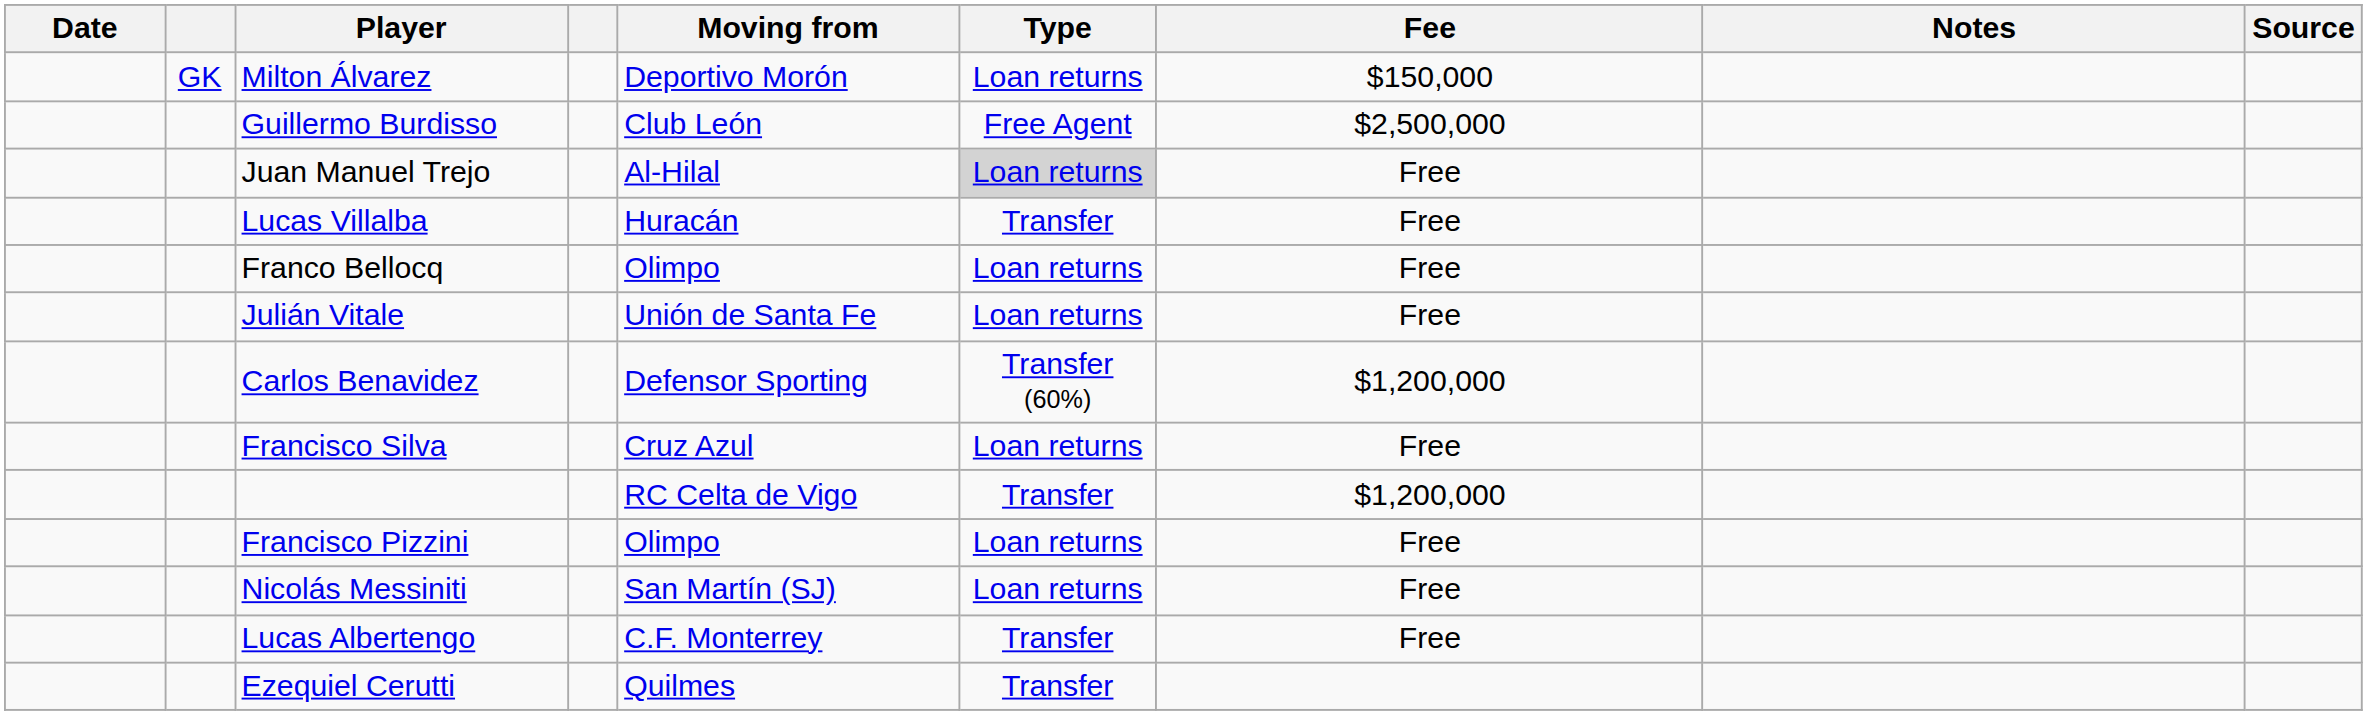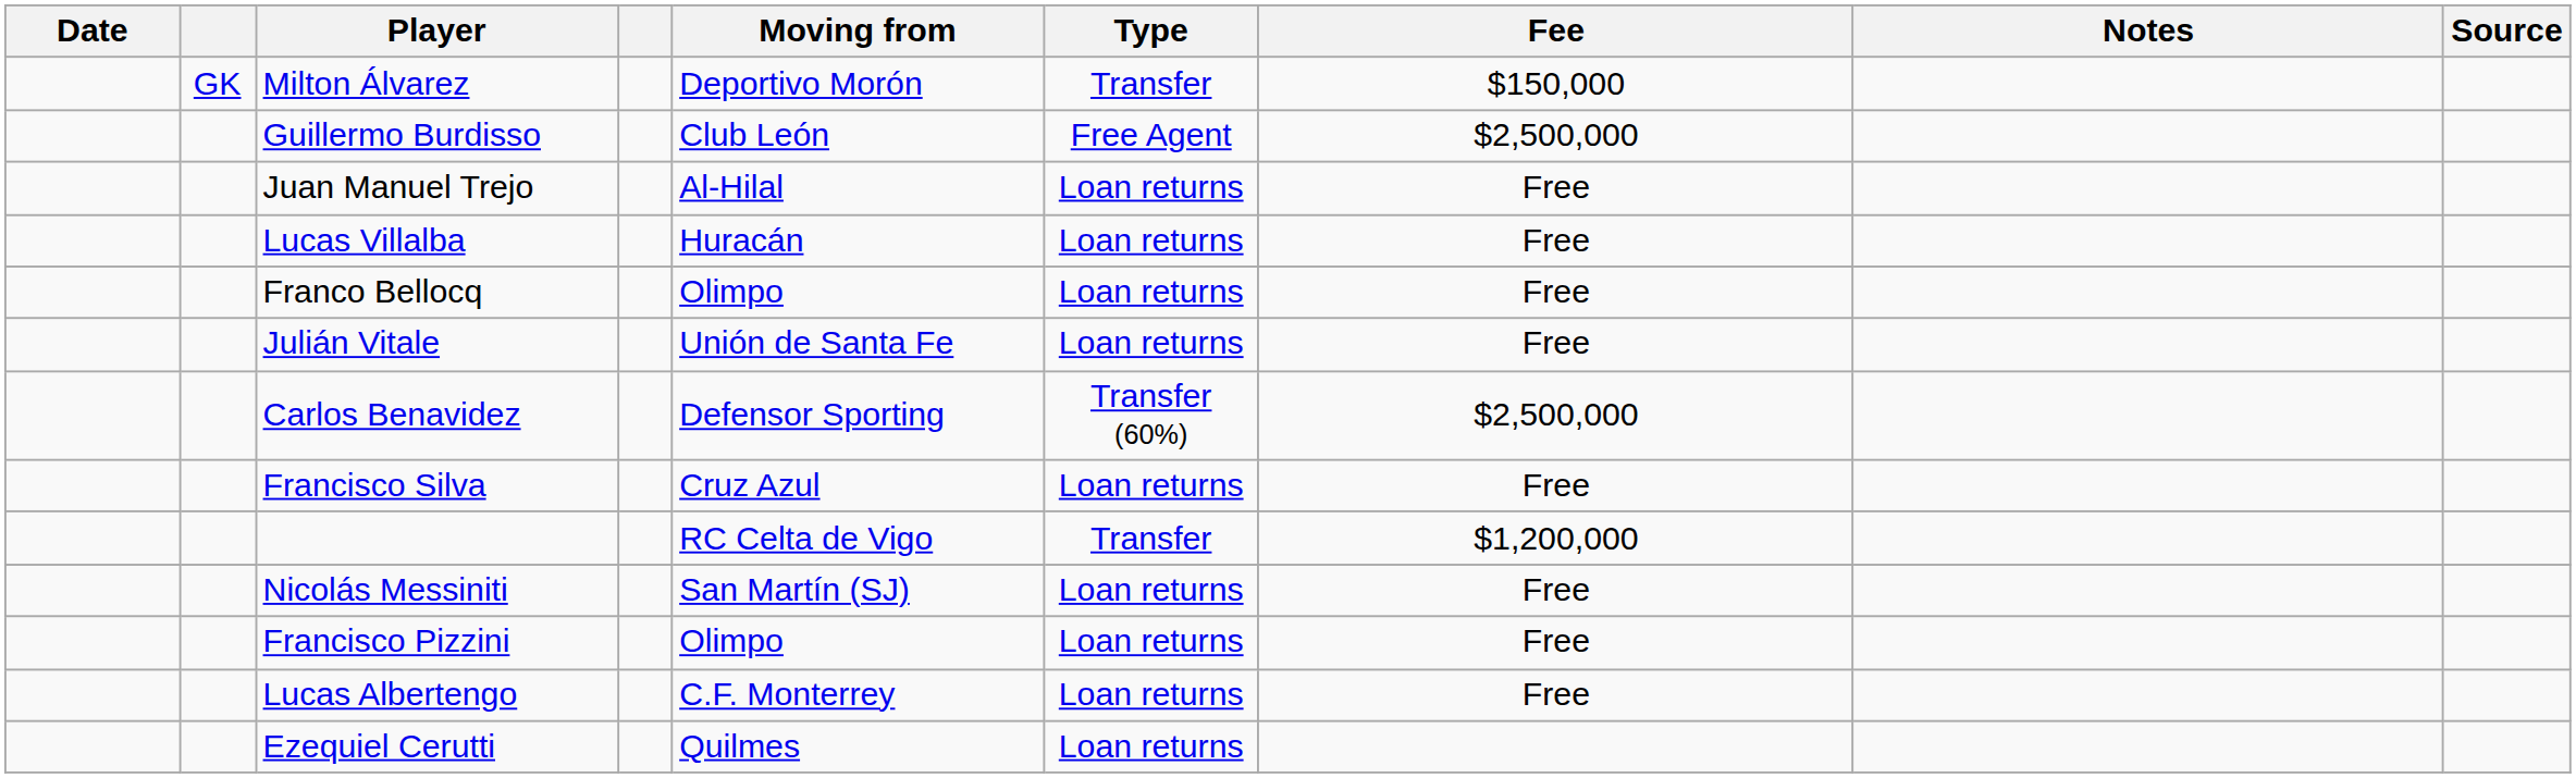Milton Álvarez | Type: Loan returns -> Transfer
Juan Manuel Trejo | Type: lightgrey background -> no background
Lucas Villalba | Type: Transfer -> Loan returns
Carlos Benavidez | Fee: $1,200,000 -> $2,500,000
rows swapped: Francisco Pizzini <-> Nicolás Messiniti
Lucas Albertengo | Type: Transfer -> Loan returns
Ezequiel Cerutti | Type: Transfer -> Loan returns
